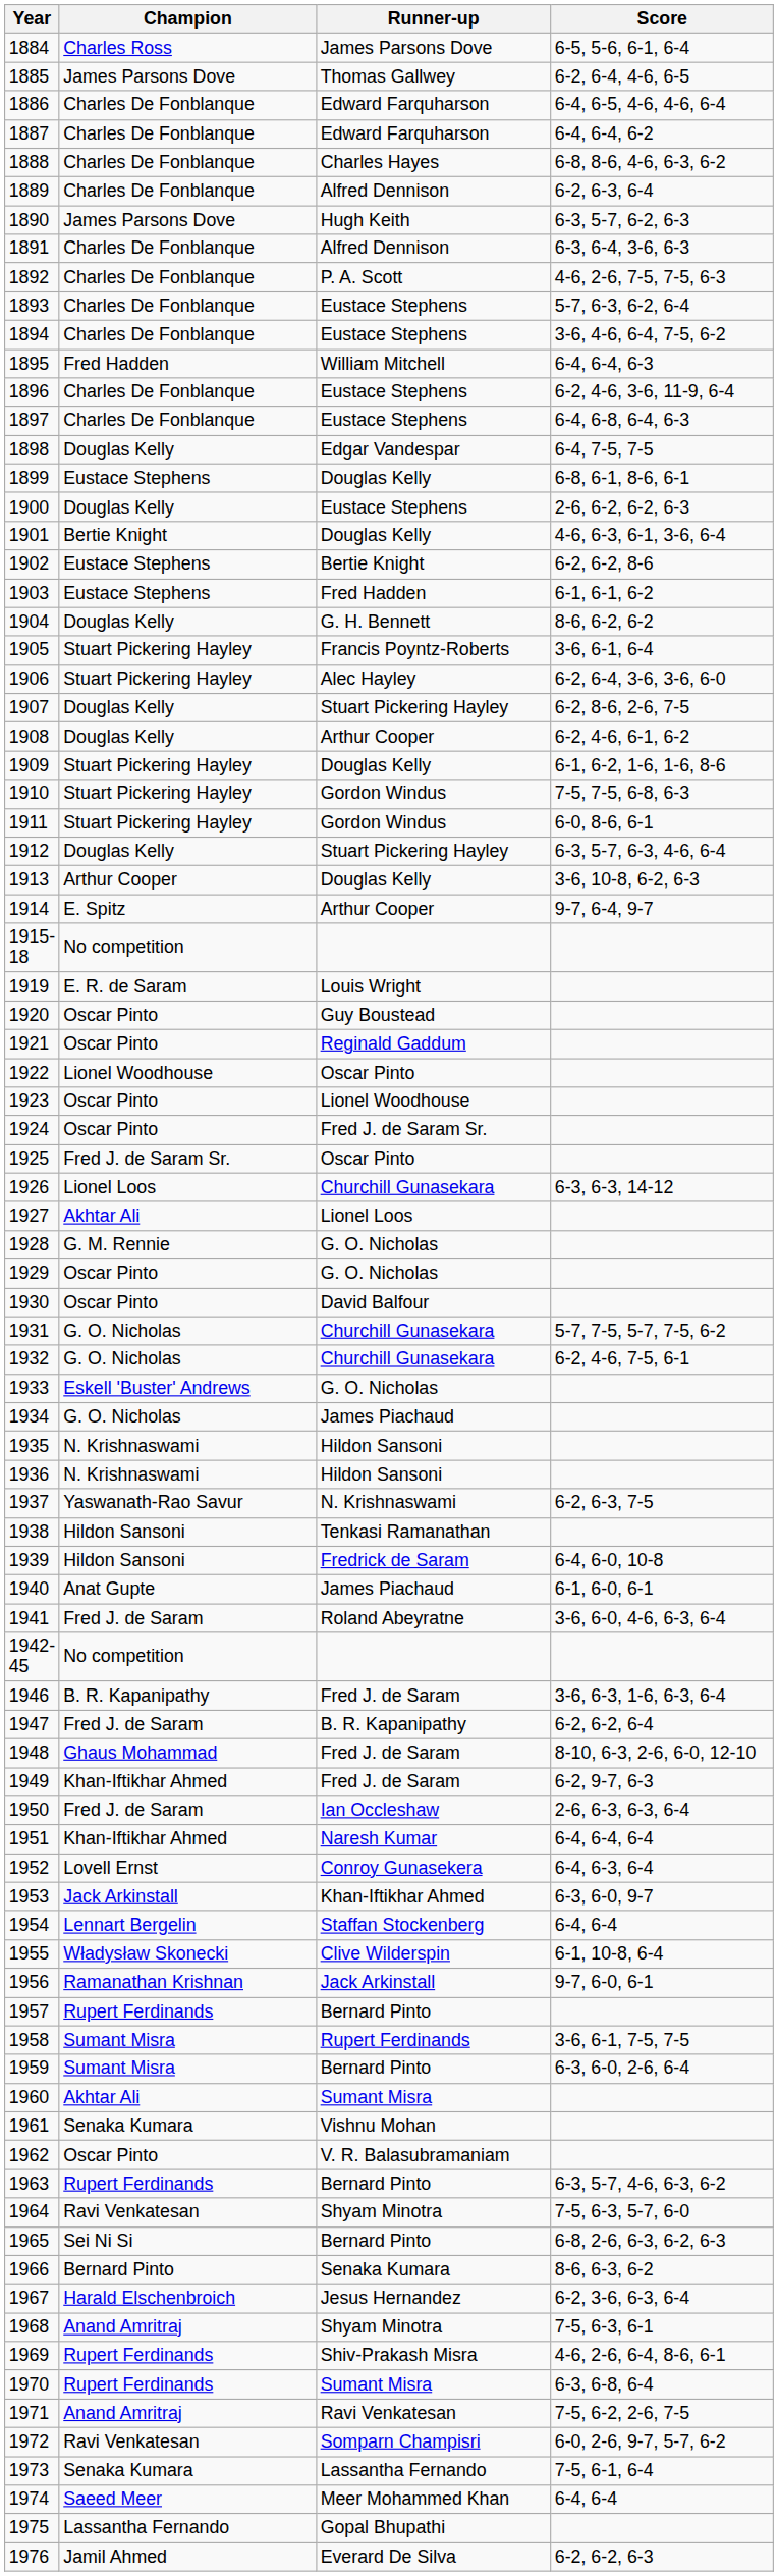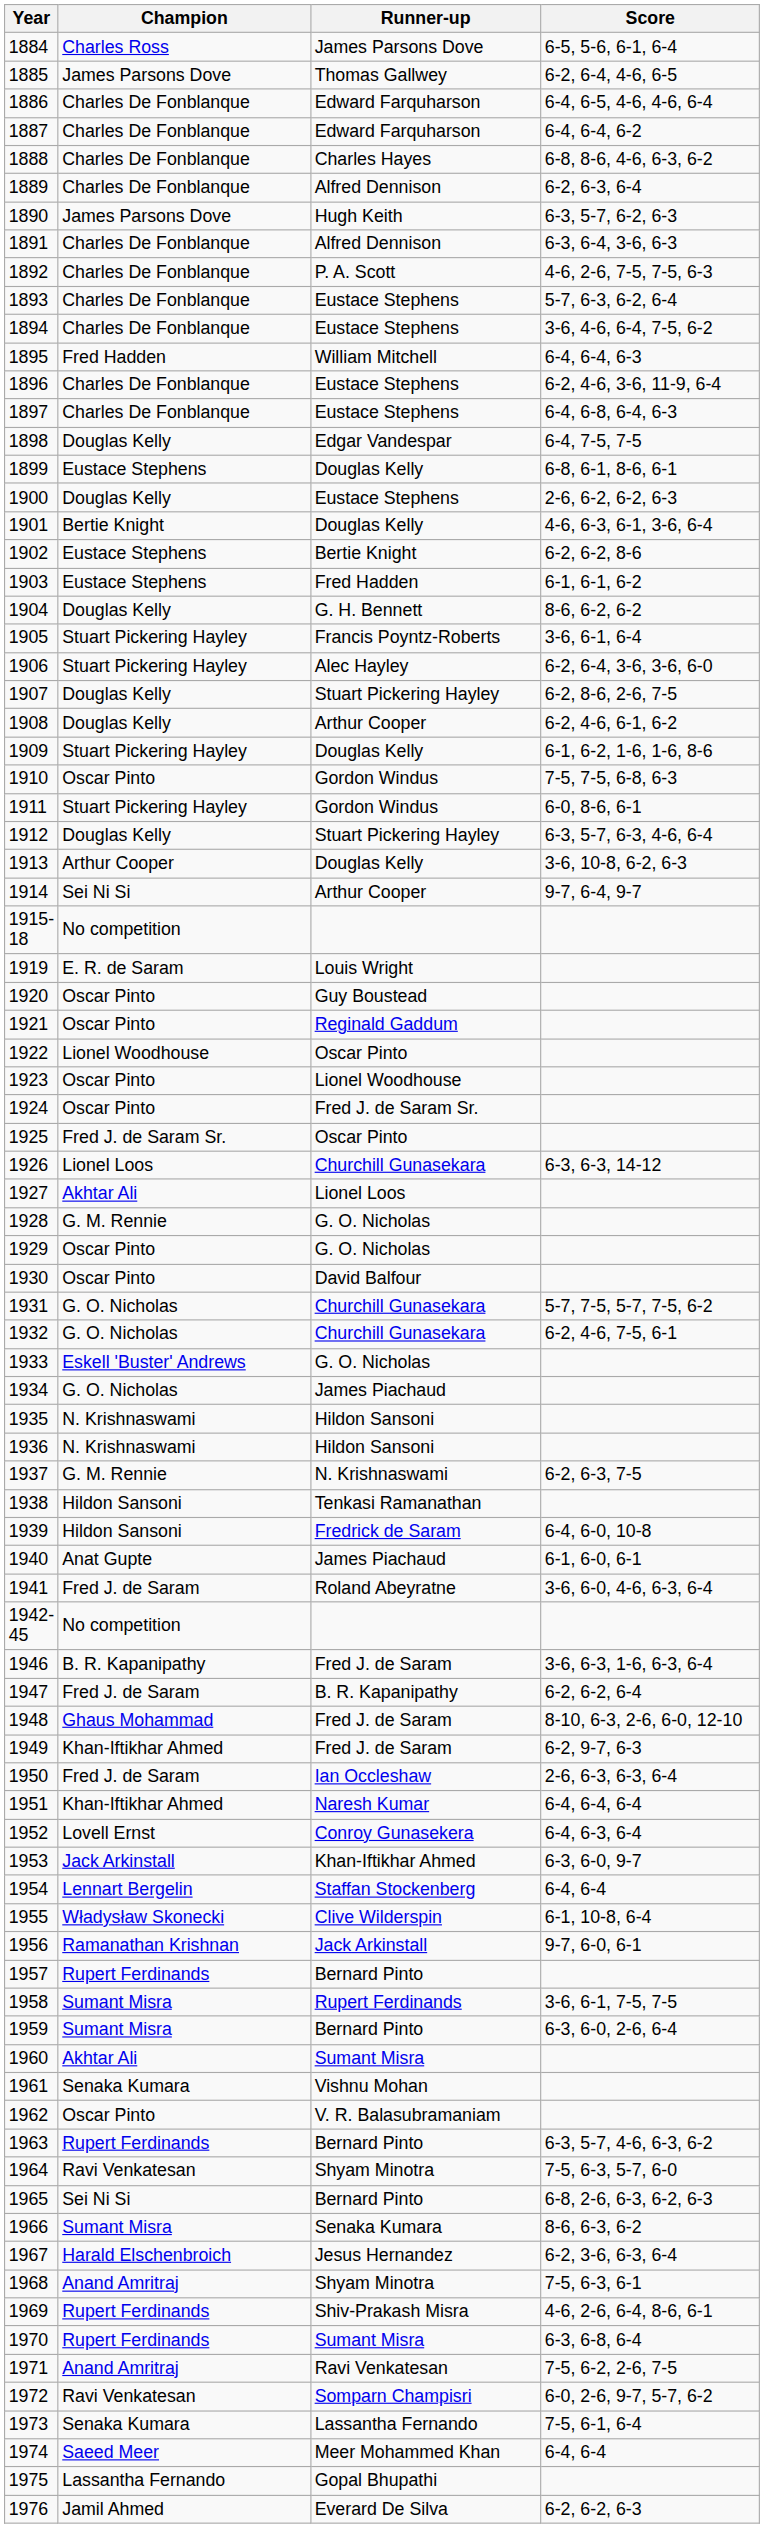1910 | Champion: Stuart Pickering Hayley -> Oscar Pinto
1914 | Champion: E. Spitz -> Sei Ni Si
1937 | Champion: Yaswanath-Rao Savur -> G. M. Rennie
1966 | Champion: Bernard Pinto -> Sumant Misra
